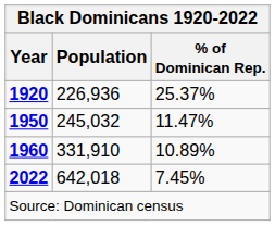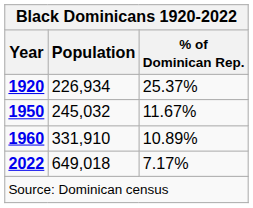1920 | Population: 226,936 -> 226,934
1950 | % of Dominican Rep.: 11.47% -> 11.67%
2022 | Population: 642,018 -> 649,018
2022 | % of Dominican Rep.: 7.45% -> 7.17%
